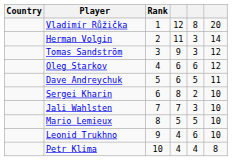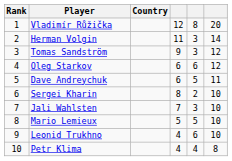columns swapped: Rank <-> Country
